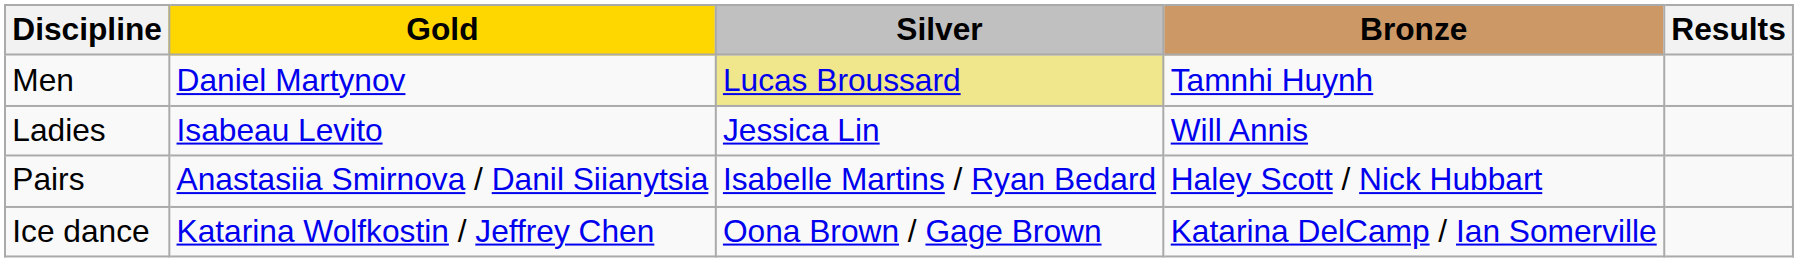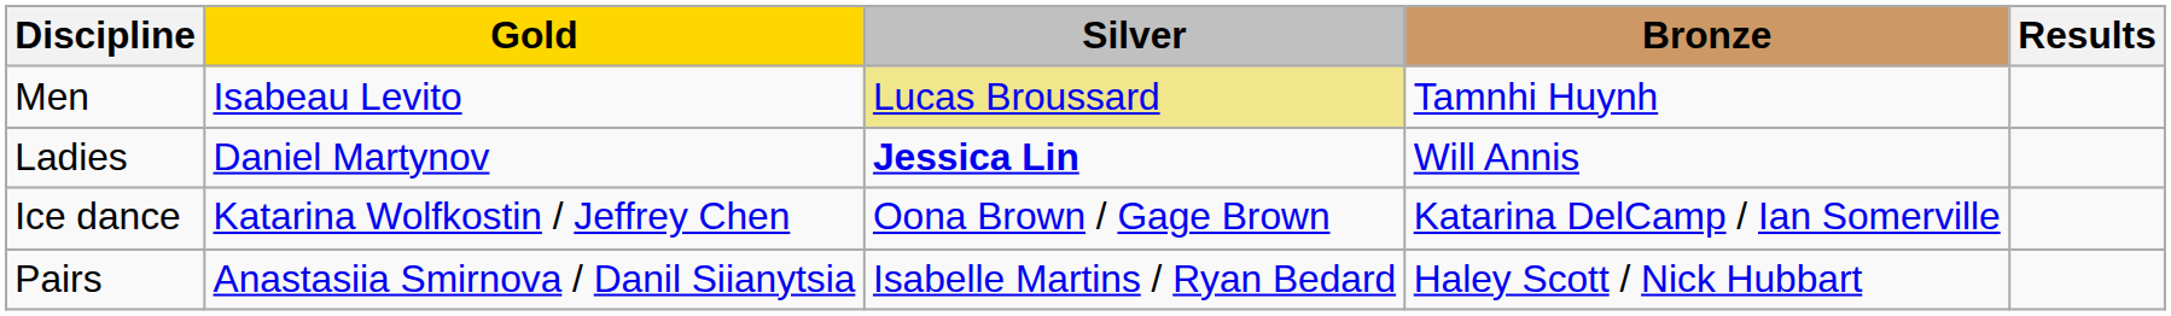Men | Gold: Daniel Martynov -> Isabeau Levito
Ladies | Gold: Isabeau Levito -> Daniel Martynov
Ladies | Silver: normal -> bold
rows swapped: Pairs <-> Ice dance
